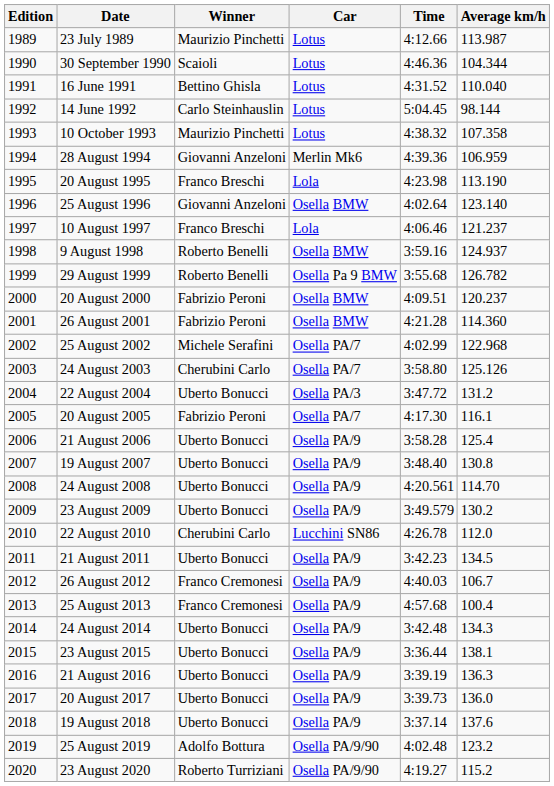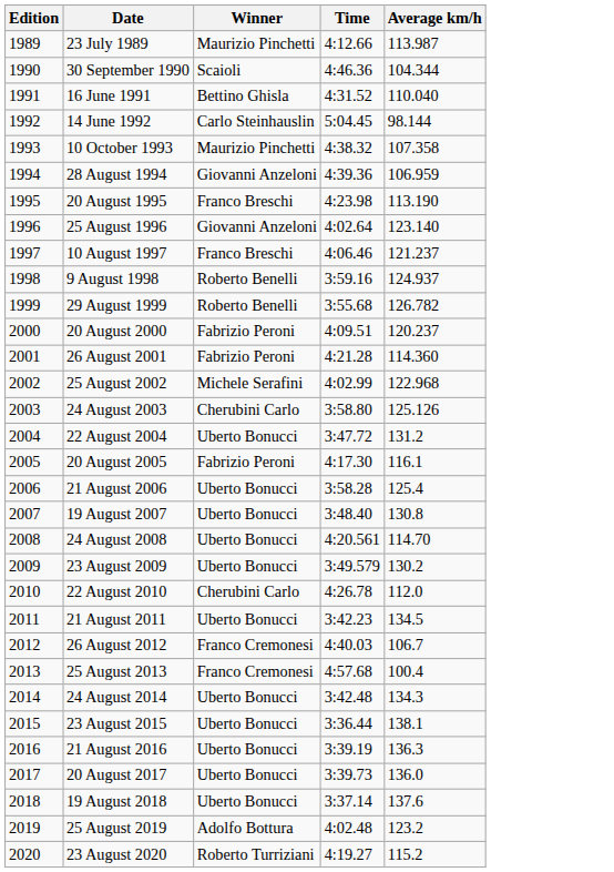- column: Car | Lotus | Lotus | Lotus | Lotus | Lotus | Merlin Mk6 | Lola | Osella BMW | Lola | Osella BMW | Osella Pa 9 BMW | Osella BMW | Osella BMW | Osella PA/7 | Osella PA/7 | Osella PA/3 | Osella PA/7 | Osella PA/9 | Osella PA/9 | Osella PA/9 | Osella PA/9 | Lucchini SN86 | Osella PA/9 | Osella PA/9 | Osella PA/9 | Osella PA/9 | Osella PA/9 | Osella PA/9 | Osella PA/9 | Osella PA/9 | Osella PA/9/90 | Osella PA/9/90
